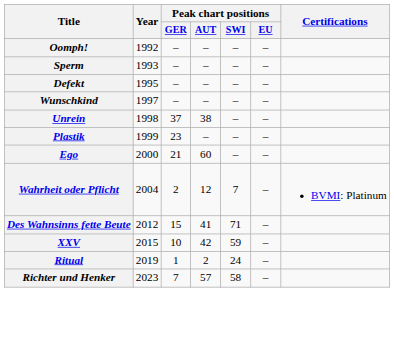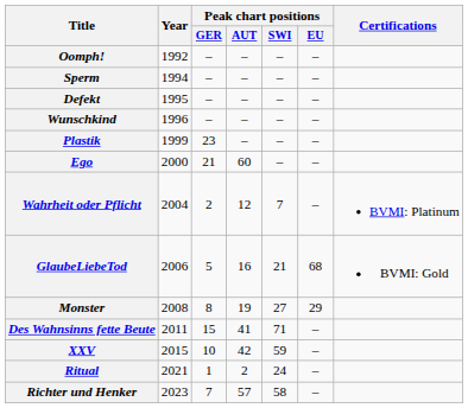Sperm | Year: 1993 -> 1994
Wunschkind | Year: 1997 -> 1996
- row: Unrein | 1998 | 37 | 38 | – | –
+ row: GlaubeLiebeTod | 2006 | 5 | 16 | 21 | 68 | BVMI: Gold
+ row: Monster | 2008 | 8 | 19 | 27 | 29
Des Wahnsinns fette Beute | Year: 2012 -> 2011
Ritual | Year: 2019 -> 2021
